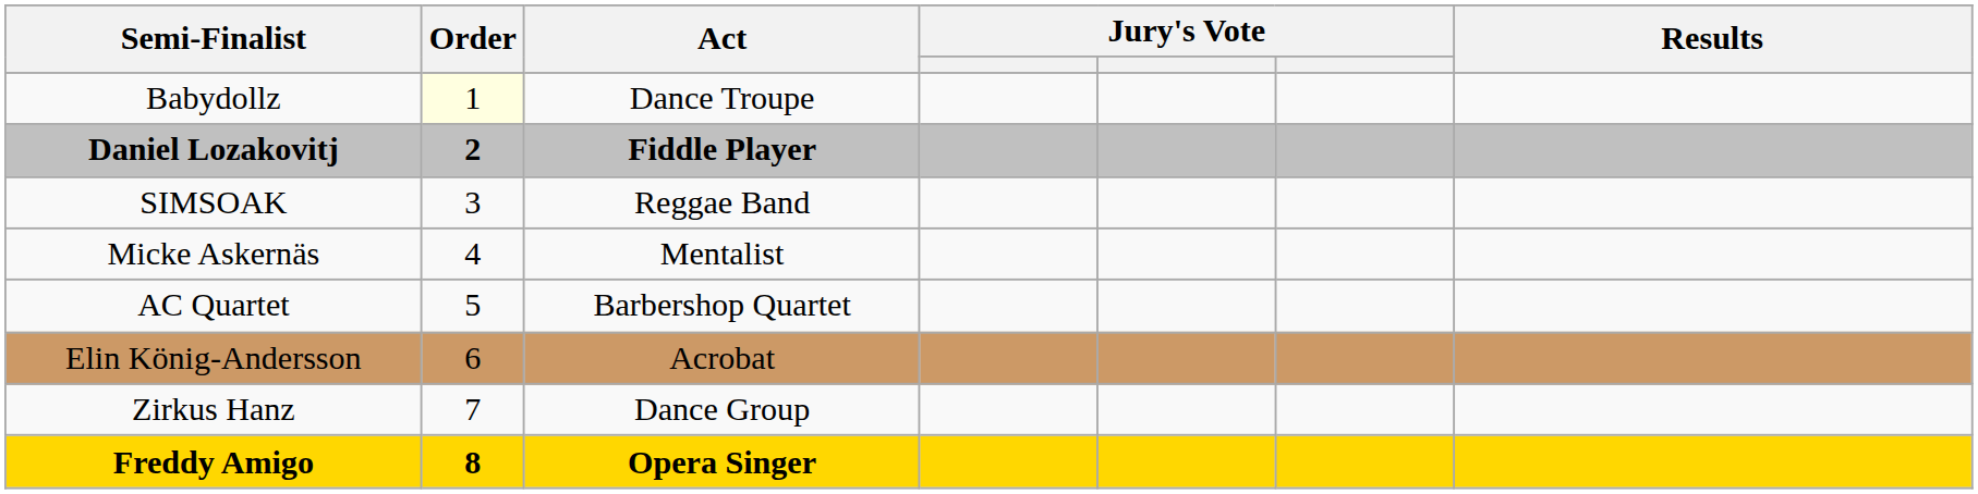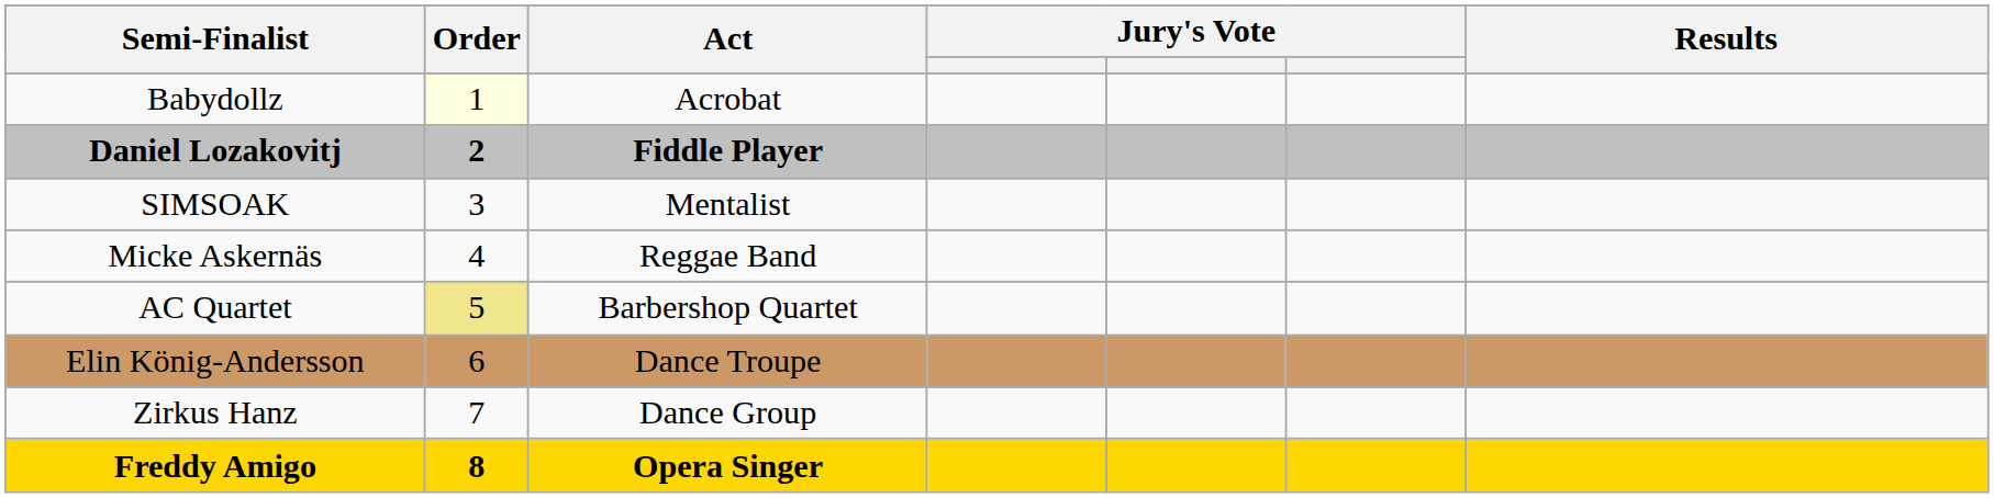Babydollz | Act: Dance Troupe -> Acrobat
SIMSOAK | Act: Reggae Band -> Mentalist
Micke Askernäs | Act: Mentalist -> Reggae Band
AC Quartet | Order: no background -> khaki background
Elin König-Andersson | Act: Acrobat -> Dance Troupe
